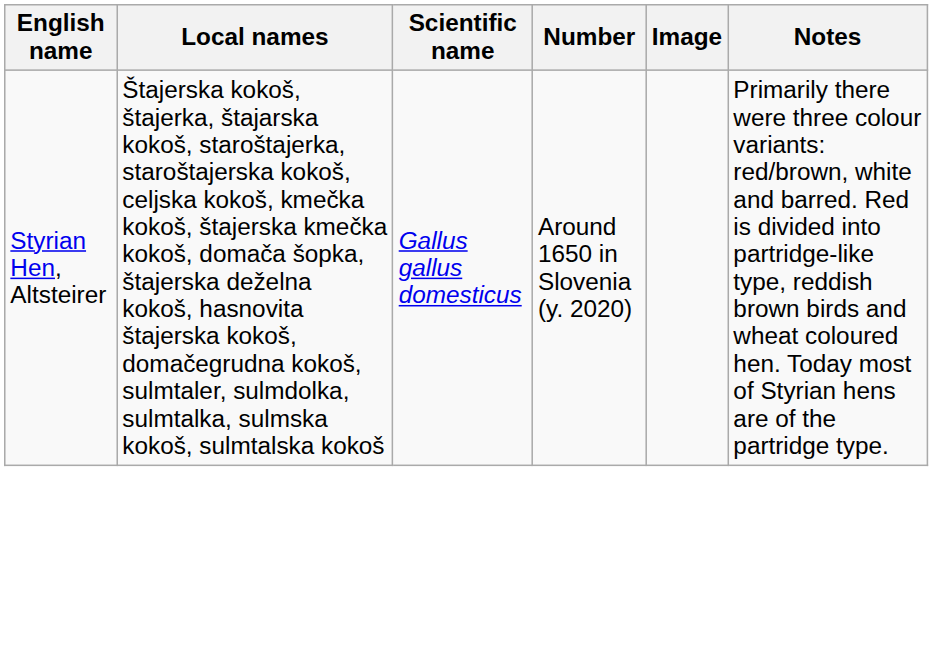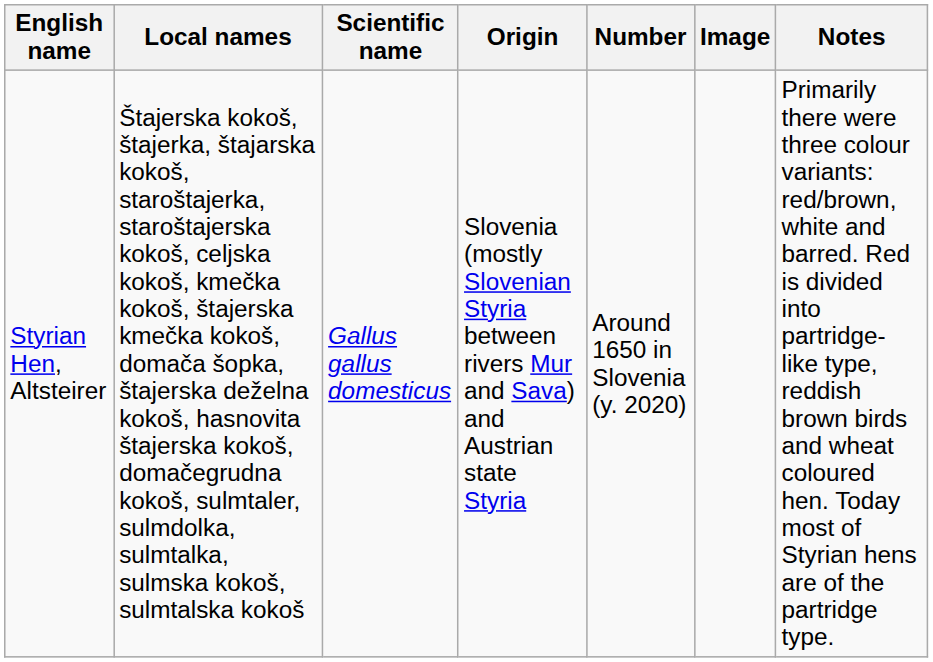+ column: Origin | Slovenia (mostly Slovenian Styria between rivers Mur and Sava) and Austrian state Styria
